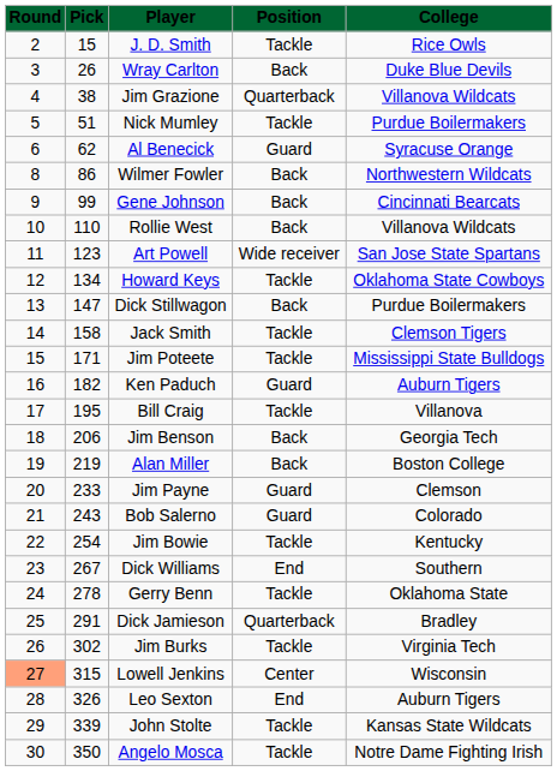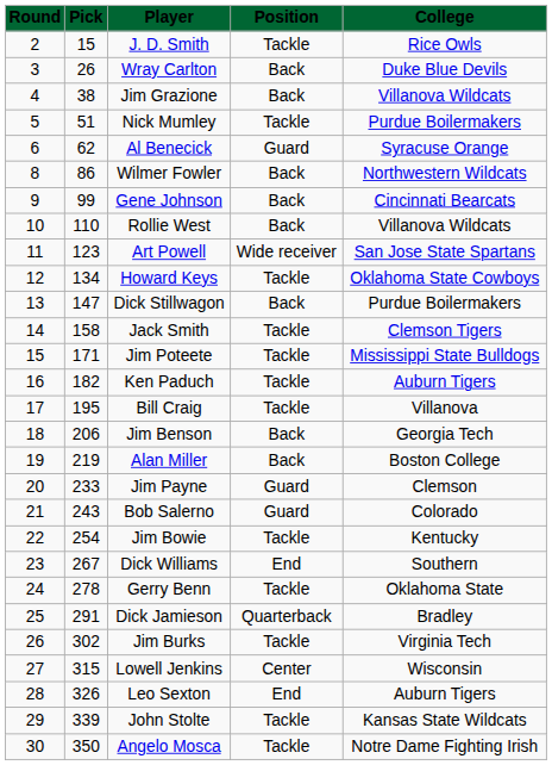Jim Grazione | Position: Quarterback -> Back
Ken Paduch | Position: Guard -> Tackle
Lowell Jenkins | Round: lightsalmon background -> no background
